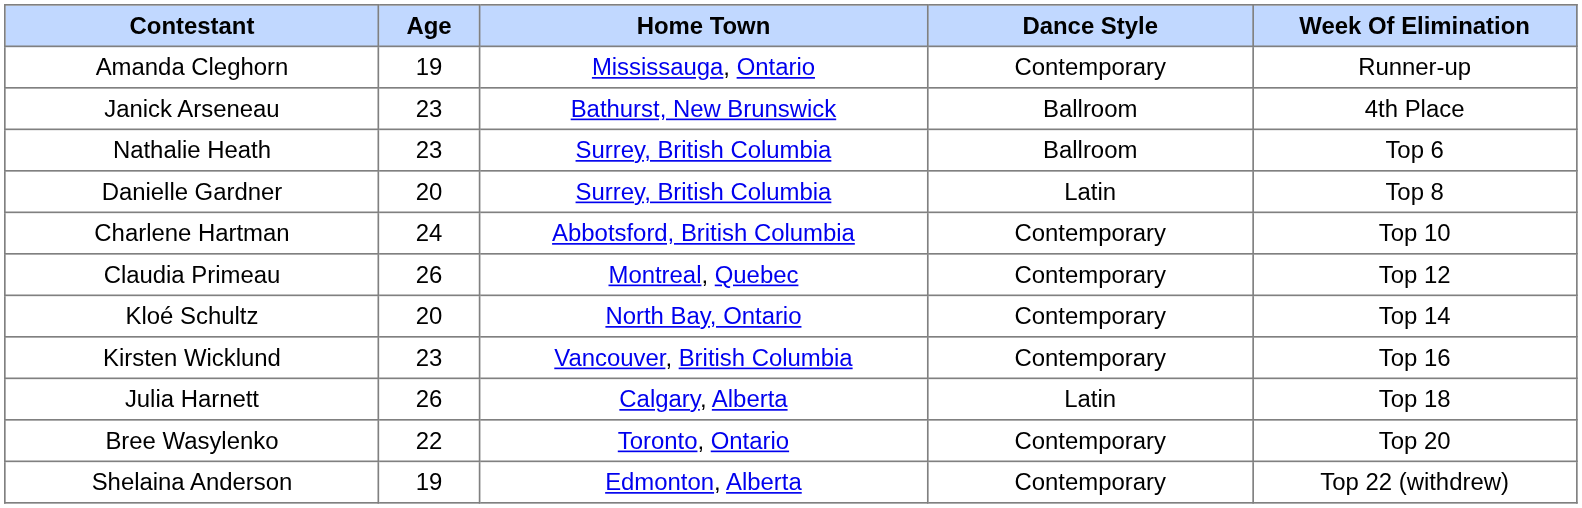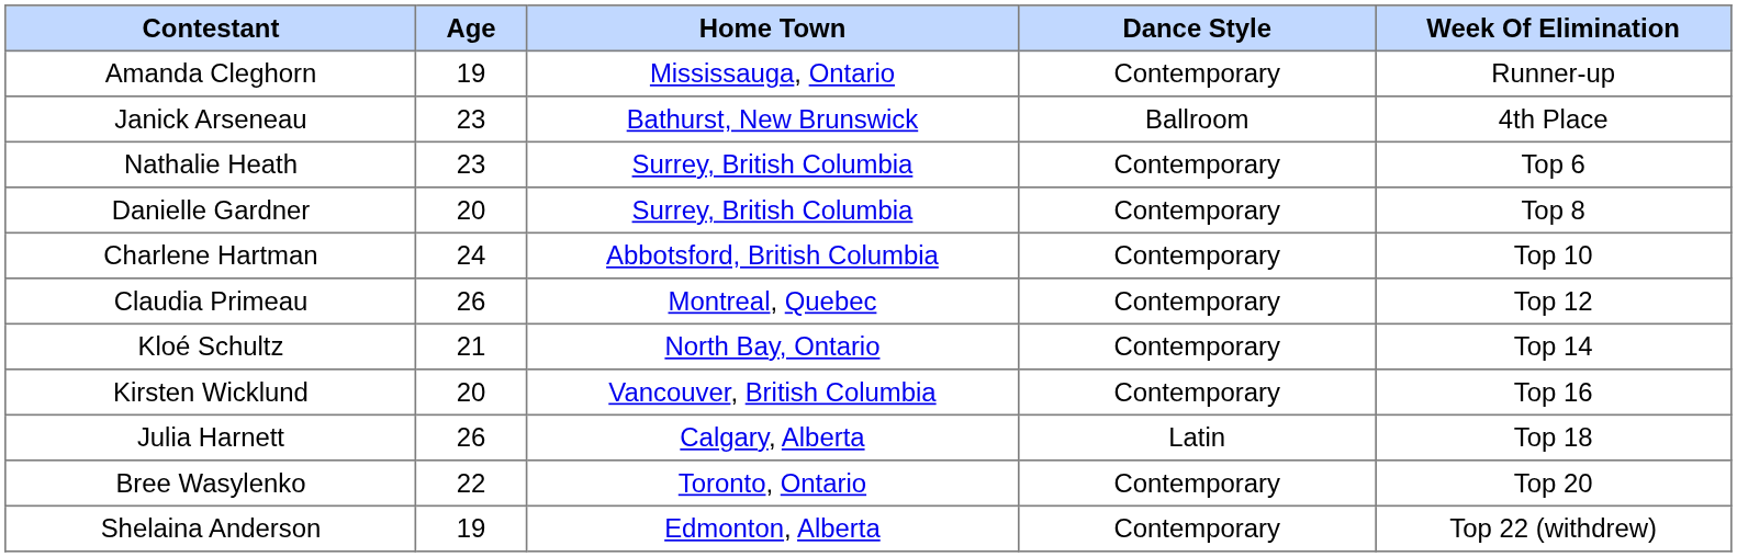Nathalie Heath | Dance Style: Ballroom -> Contemporary
Danielle Gardner | Dance Style: Latin -> Contemporary
Kloé Schultz | Age: 20 -> 21
Kirsten Wicklund | Age: 23 -> 20
